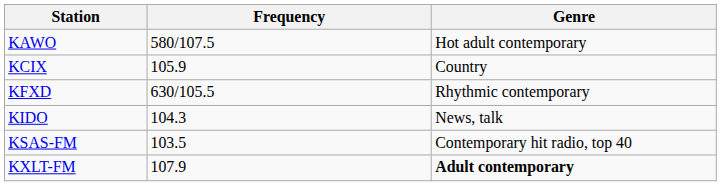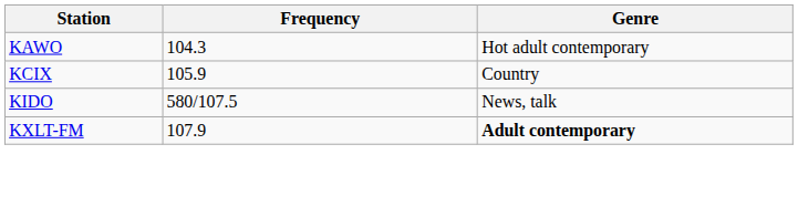KAWO | Frequency: 580/107.5 -> 104.3
- row: KFXD | 630/105.5 | Rhythmic contemporary
KIDO | Frequency: 104.3 -> 580/107.5
- row: KSAS-FM | 103.5 | Contemporary hit radio, top 40
